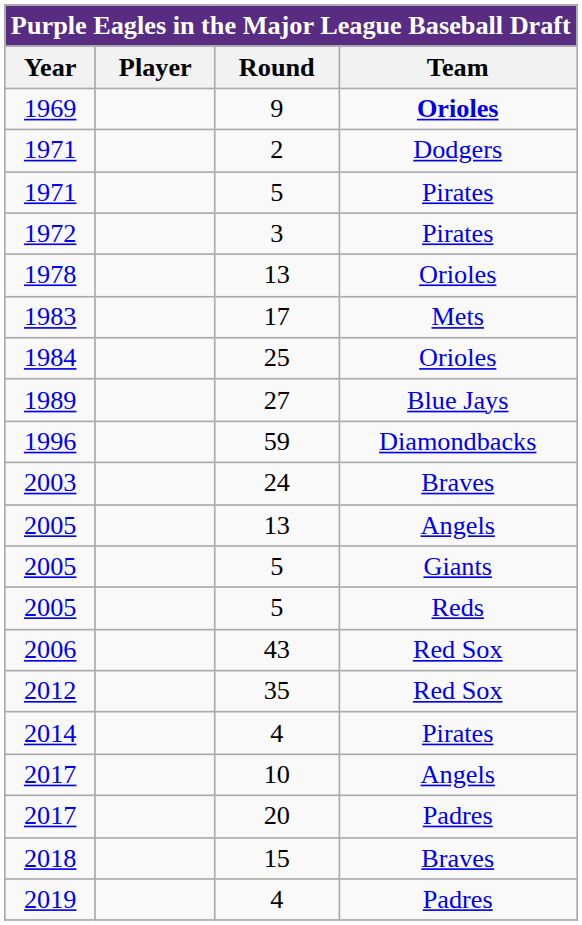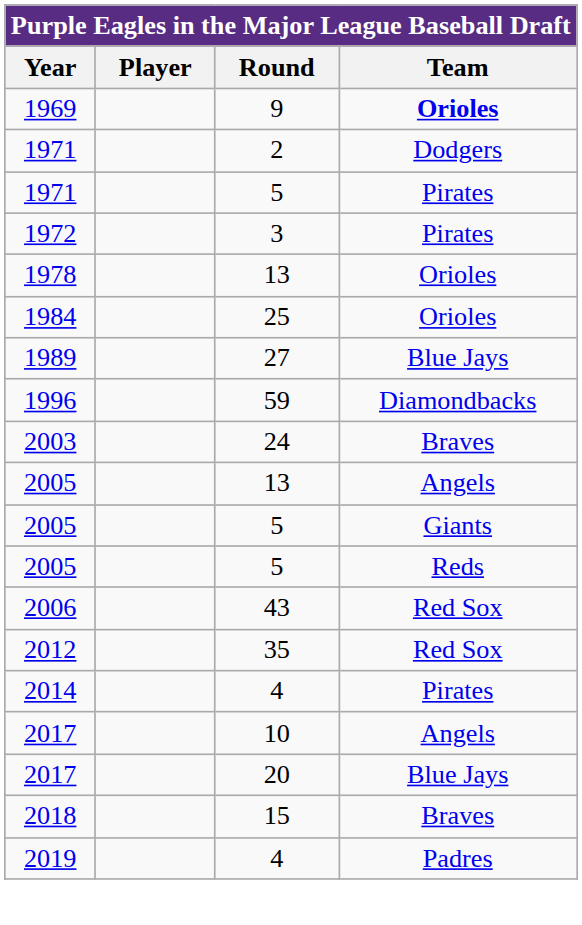- row: 1983 | 17 | Mets
2017 / 20 | Team: Padres -> Blue Jays
